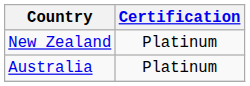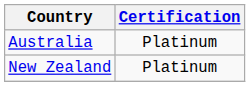rows swapped: Australia <-> New Zealand
